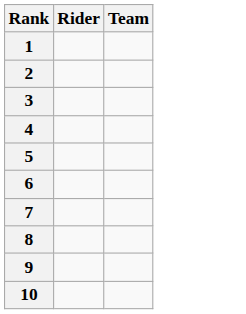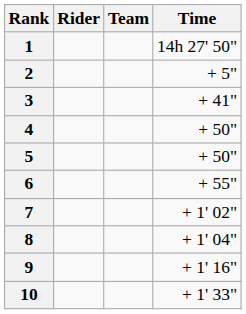+ column: Time | 14h 27' 50" | + 5" | + 41" | + 50" | + 50" | + 55" | + 1' 02" | + 1' 04" | + 1' 16" | + 1' 33"
